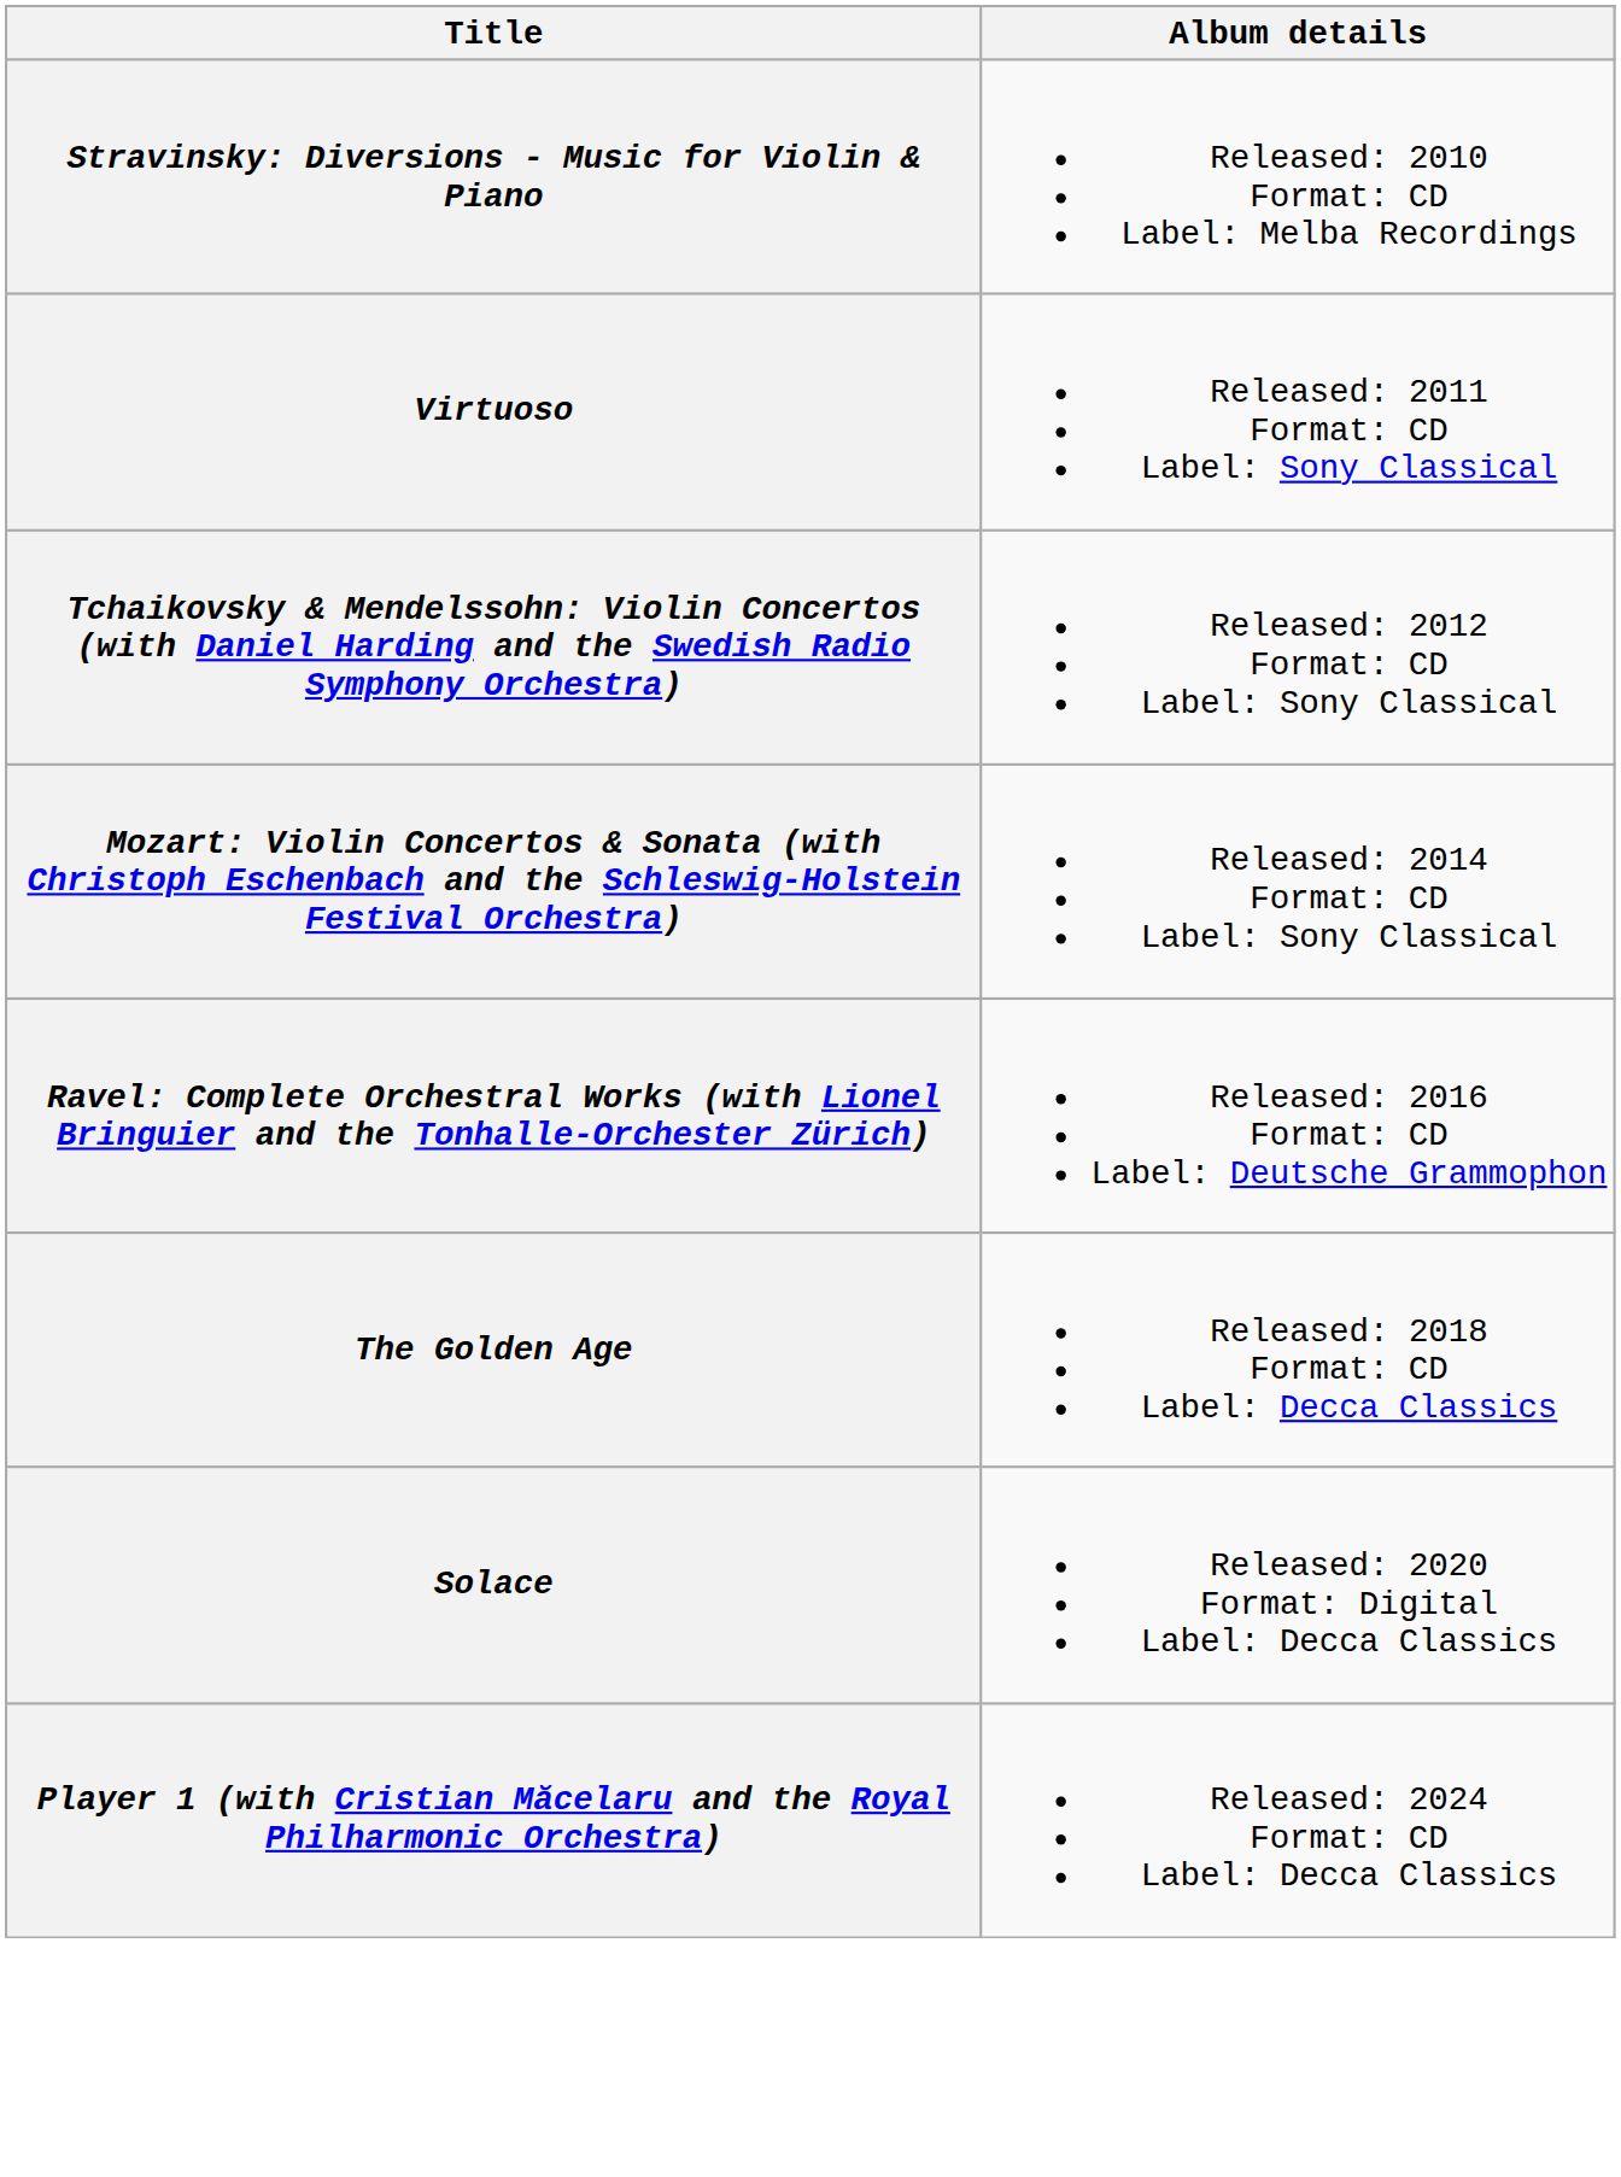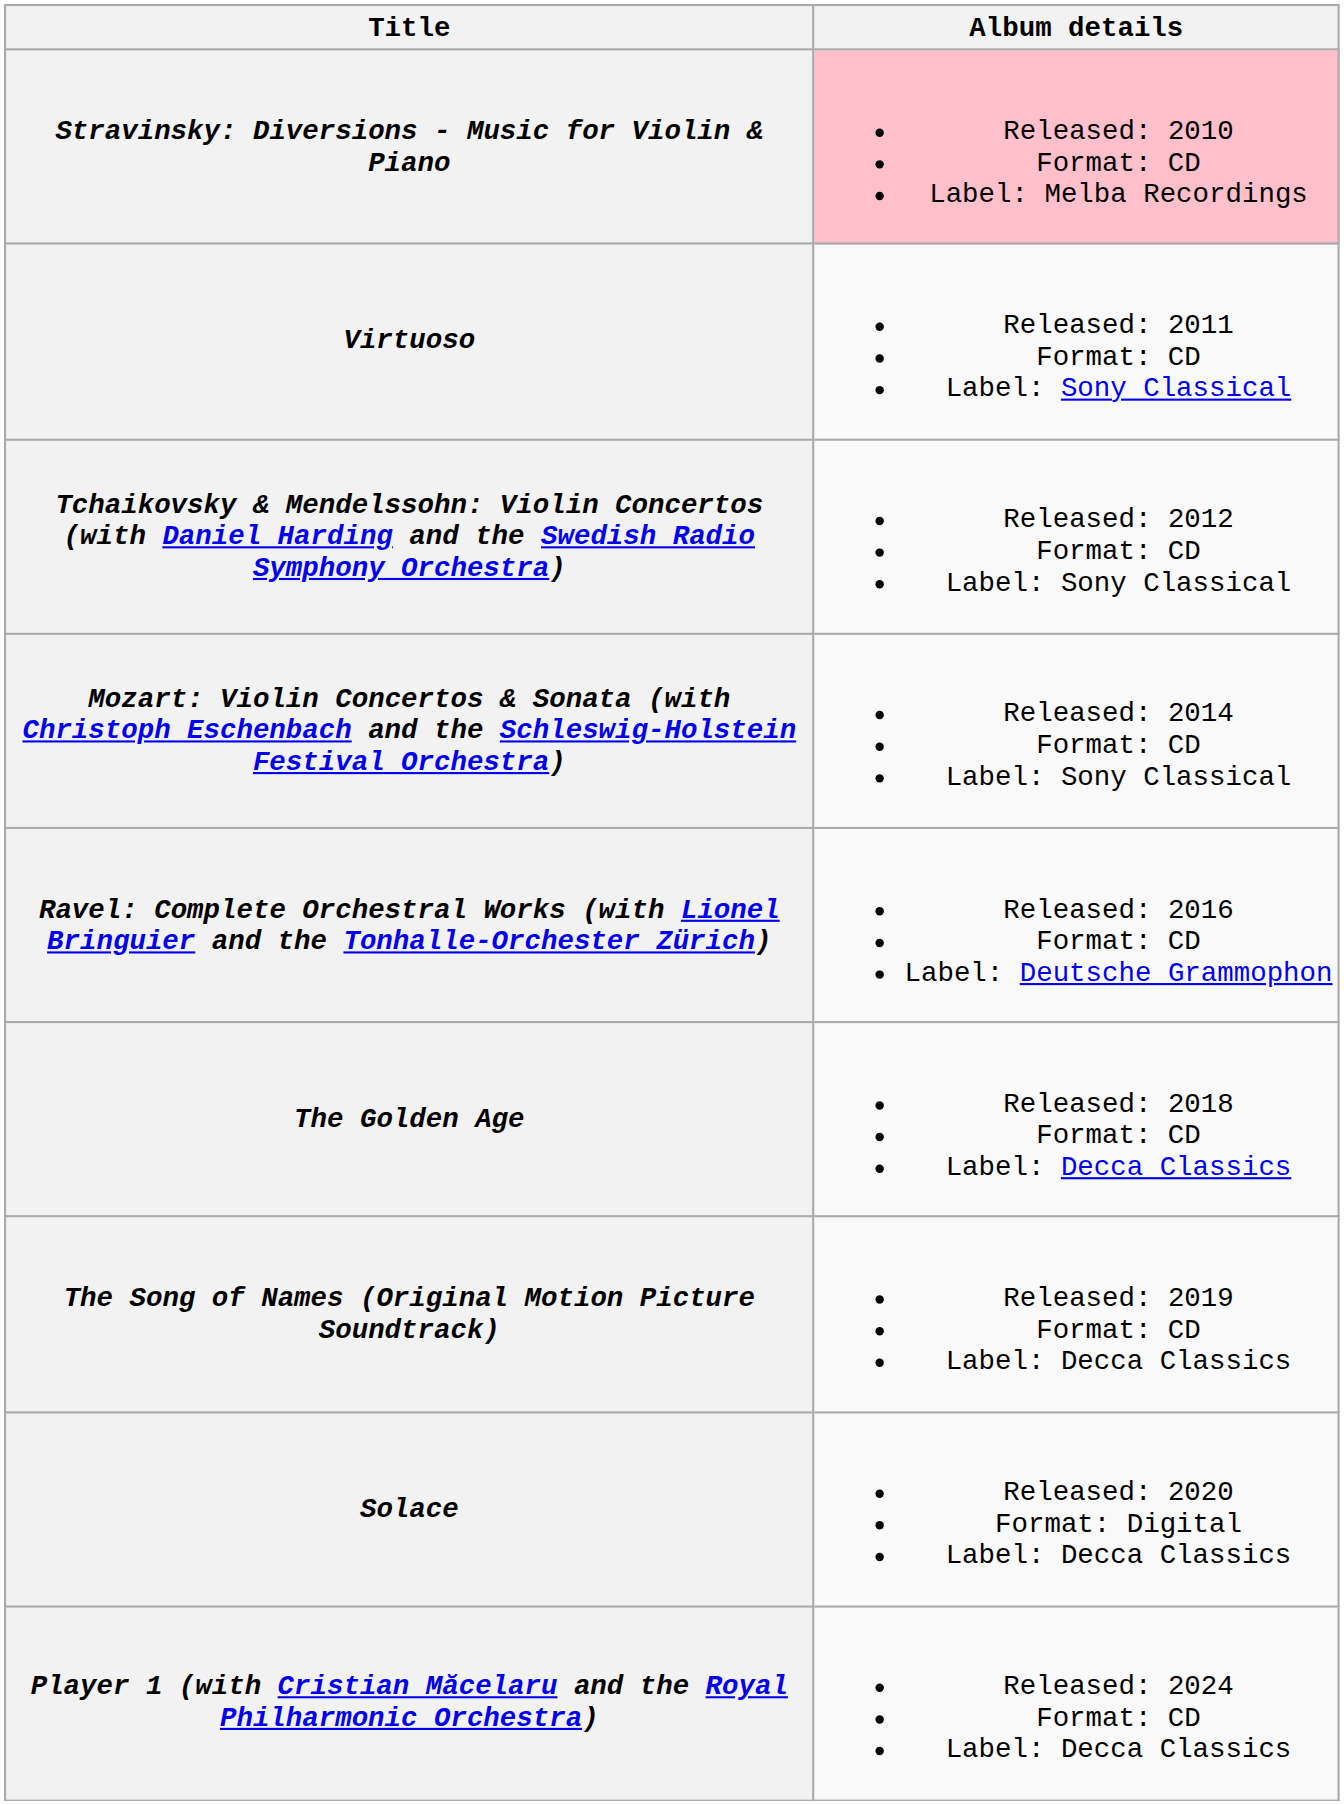Stravinsky: Diversions - Music for Violin & Piano | Album details: no background -> pink background
+ row: The Song of Names (Original Motion Picture Soundtrack) | Released: 2019 Format: CD Label: Decca Classics
